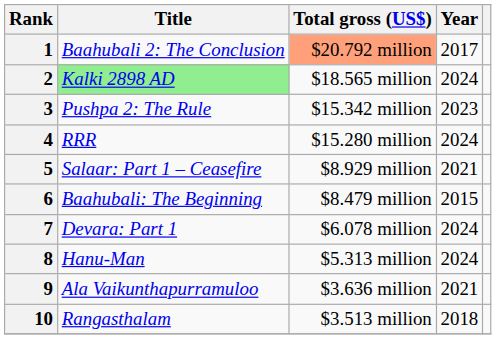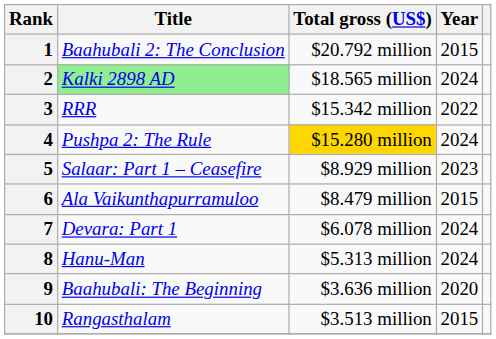1 | Total gross (US$): lightsalmon background -> no background
1 | Year: 2017 -> 2015
3 | Title: Pushpa 2: The Rule -> RRR
3 | Year: 2023 -> 2022
4 | Title: RRR -> Pushpa 2: The Rule
4 | Total gross (US$): no background -> gold background
5 | Year: 2021 -> 2023
6 | Title: Baahubali: The Beginning -> Ala Vaikunthapurramuloo
9 | Title: Ala Vaikunthapurramuloo -> Baahubali: The Beginning
9 | Year: 2021 -> 2020
10 | Year: 2018 -> 2015
